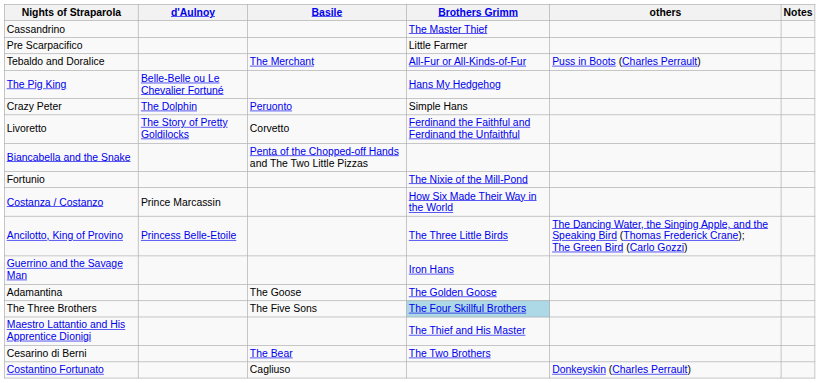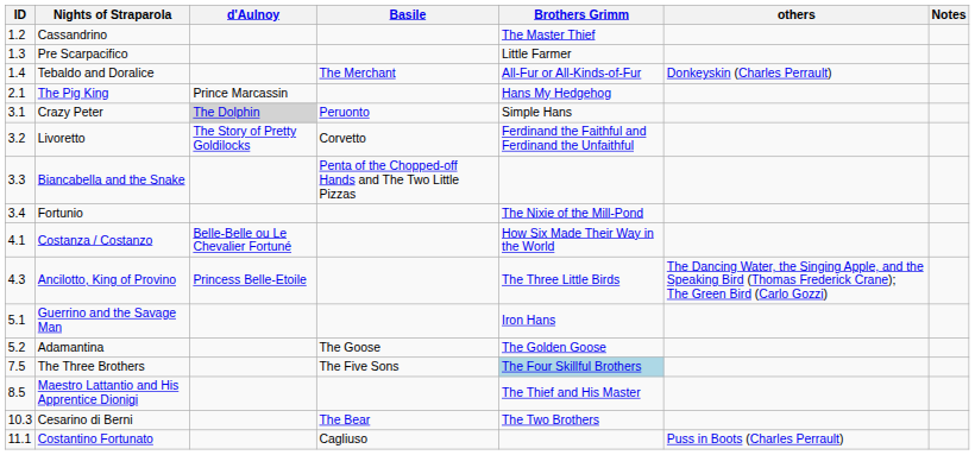+ column: ID | 1.2 | 1.3 | 1.4 | 2.1 | 3.1 | 3.2 | 3.3 | 3.4 | 4.1 | 4.3 | 5.1 | 5.2 | 7.5 | 8.5 | 10.3 | 11.1
Tebaldo and Doralice | others: Puss in Boots (Charles Perrault) -> Donkeyskin (Charles Perrault)
The Pig King | d'Aulnoy: Belle-Belle ou Le Chevalier Fortuné -> Prince Marcassin
Crazy Peter | d'Aulnoy: no background -> lightgrey background
Costanza / Costanzo | d'Aulnoy: Prince Marcassin -> Belle-Belle ou Le Chevalier Fortuné
Costantino Fortunato | others: Donkeyskin (Charles Perrault) -> Puss in Boots (Charles Perrault)
